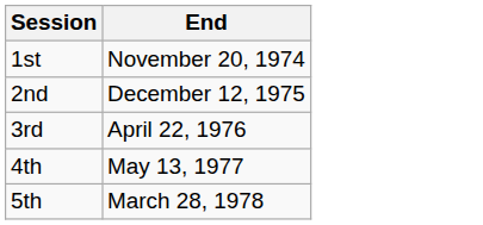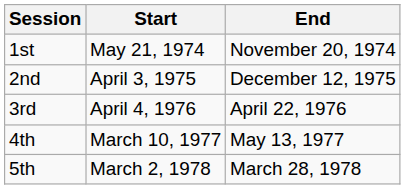+ column: Start | May 21, 1974 | April 3, 1975 | April 4, 1976 | March 10, 1977 | March 2, 1978
